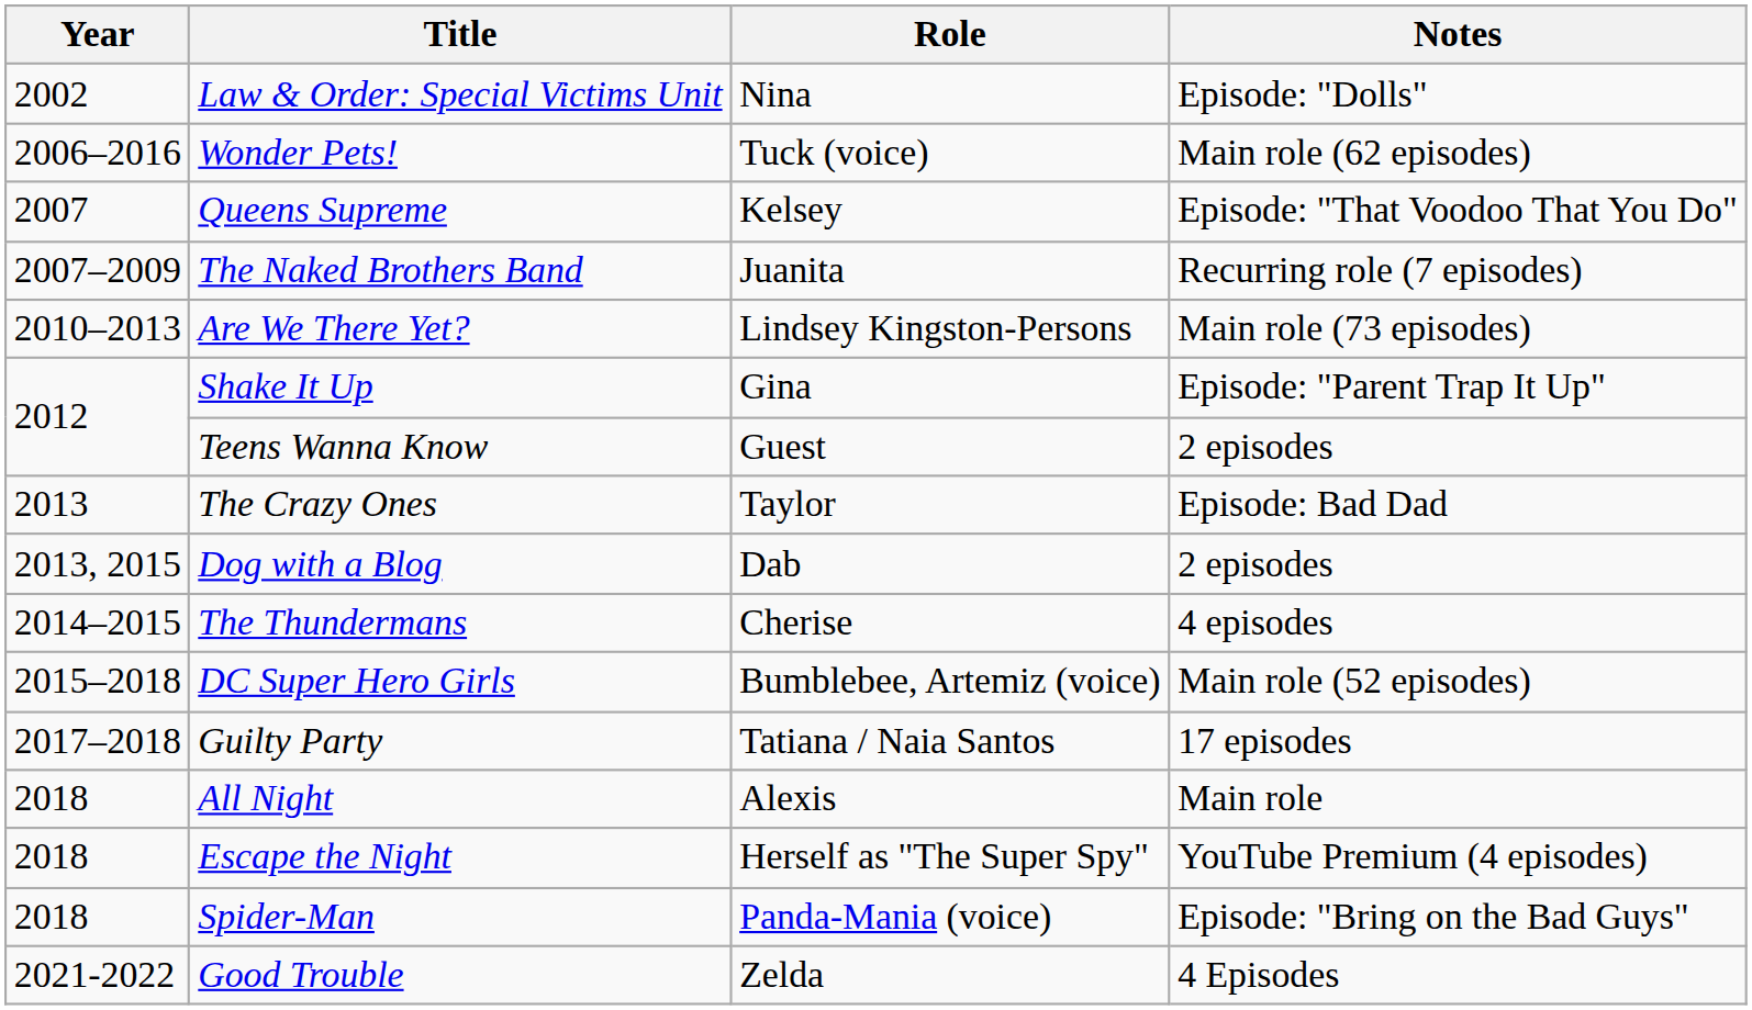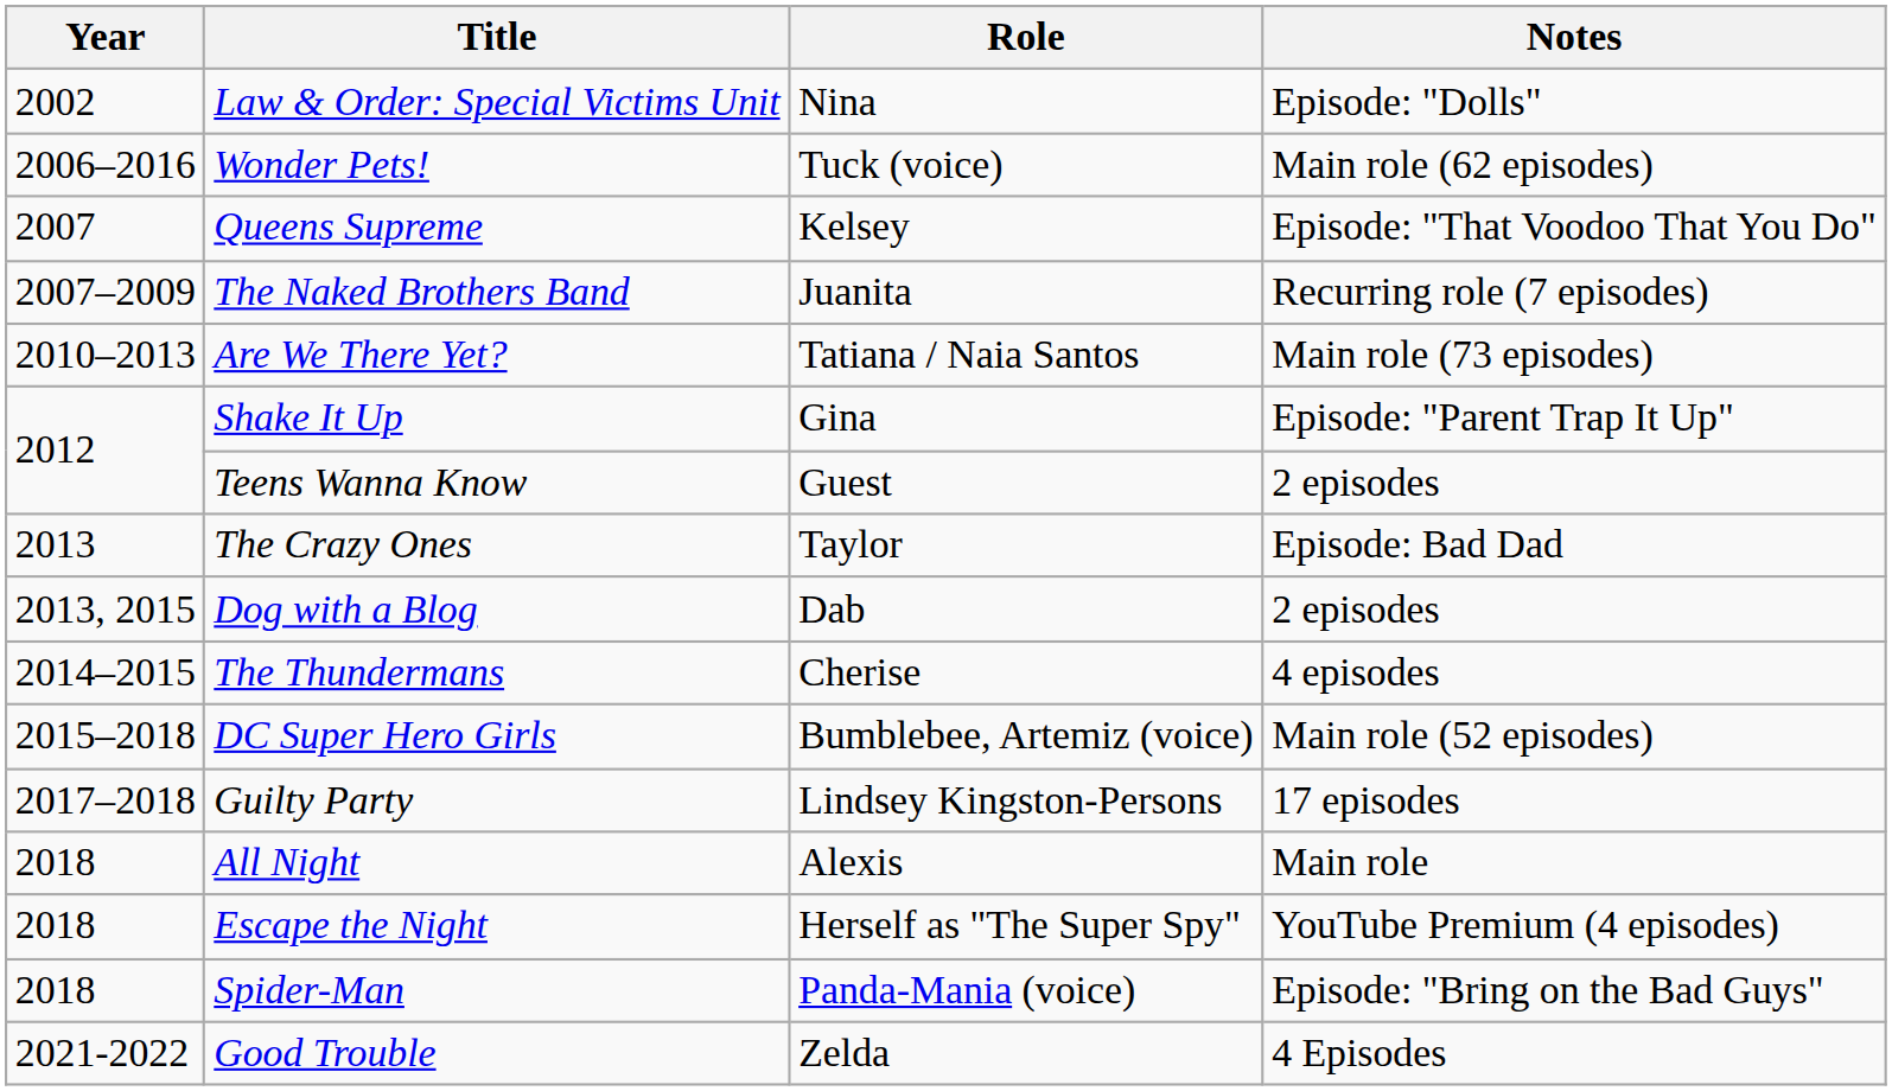Are We There Yet? | Role: Lindsey Kingston-Persons -> Tatiana / Naia Santos
Guilty Party | Role: Tatiana / Naia Santos -> Lindsey Kingston-Persons
